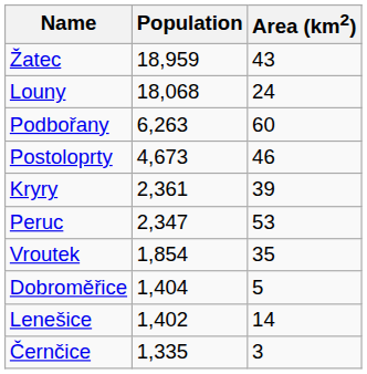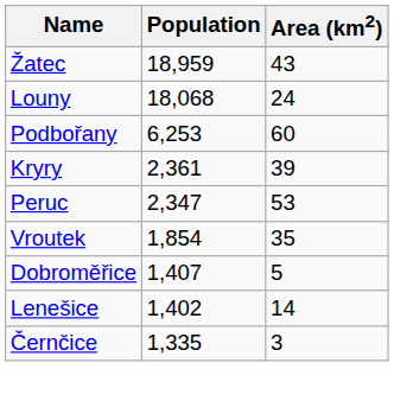Podbořany | Population: 6,263 -> 6,253
- row: Postoloprty | 4,673 | 46
Dobroměřice | Population: 1,404 -> 1,407
